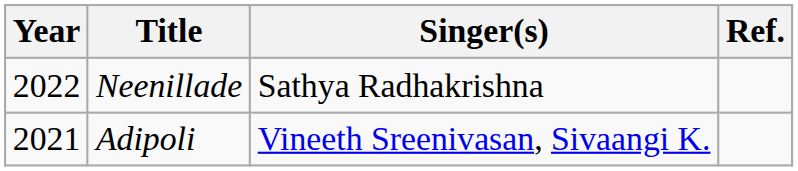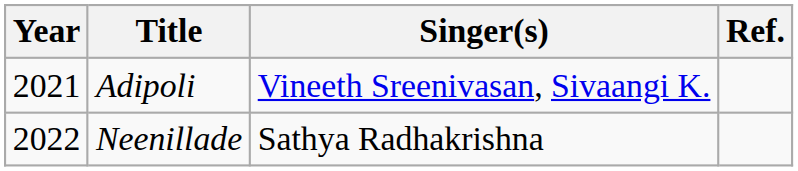rows swapped: Adipoli <-> Neenillade
